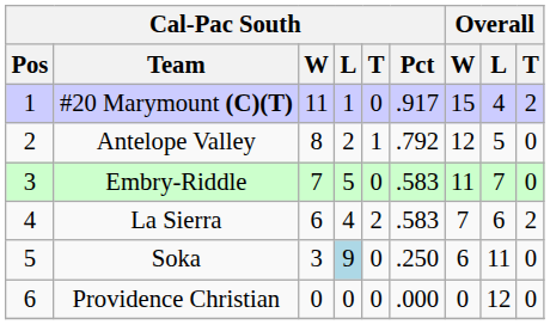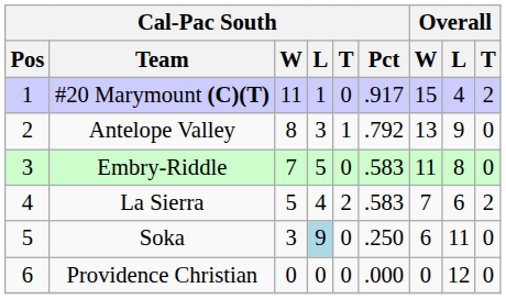Antelope Valley | Cal-Pac South / L: 2 -> 3
Antelope Valley | Overall / W: 12 -> 13
Antelope Valley | Overall / L: 5 -> 9
Embry-Riddle | Overall / L: 7 -> 8
La Sierra | Cal-Pac South / W: 6 -> 5
